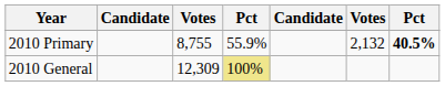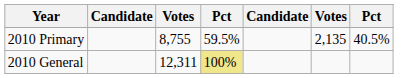2010 Primary | column 4: 55.9% -> 59.5%
2010 Primary | column 6: 2,132 -> 2,135
2010 Primary | column 7: bold -> normal
2010 General | column 3: 12,309 -> 12,311
